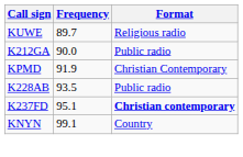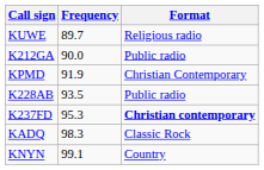K237FD | Frequency: 95.1 -> 95.3
+ row: KADQ | 98.3 | Classic Rock
